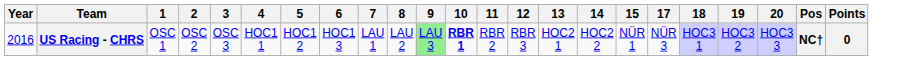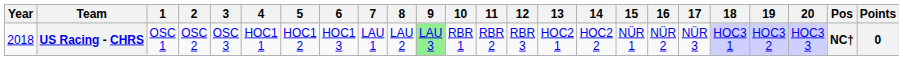+ column: 16 | NÜR 2
US Racing - CHRS | Year: 2016 -> 2018
US Racing - CHRS | 10: bold -> normal
